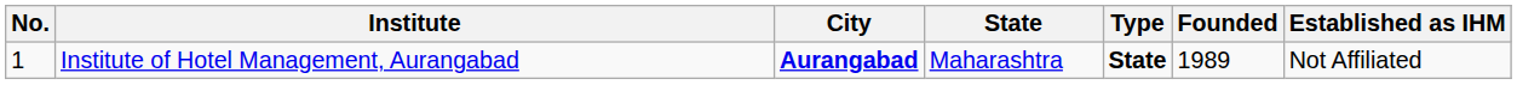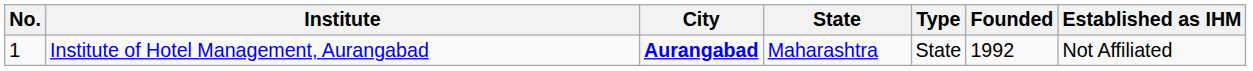Institute of Hotel Management, Aurangabad | Type: bold -> normal
Institute of Hotel Management, Aurangabad | Founded: 1989 -> 1992
